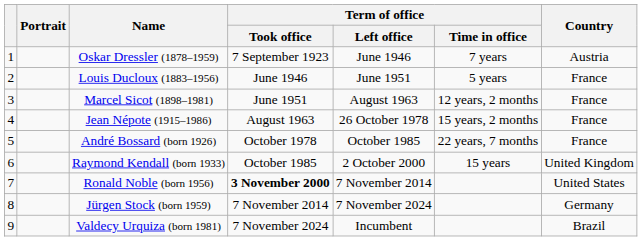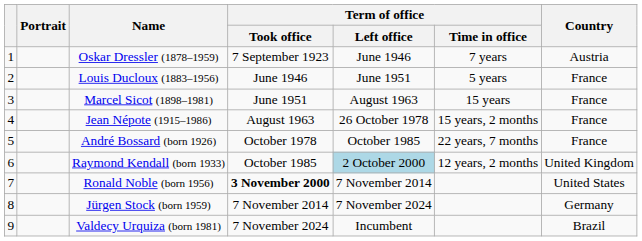Marcel Sicot (1898–1981) | Term of office / Time in office: 12 years, 2 months -> 15 years
Raymond Kendall (born 1933) | Term of office / Left office: no background -> lightblue background
Raymond Kendall (born 1933) | Term of office / Time in office: 15 years -> 12 years, 2 months
